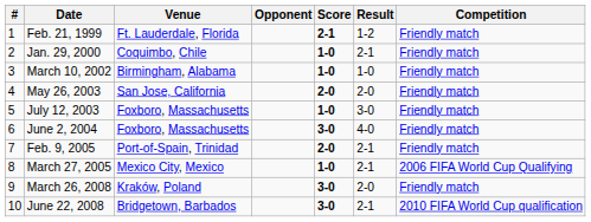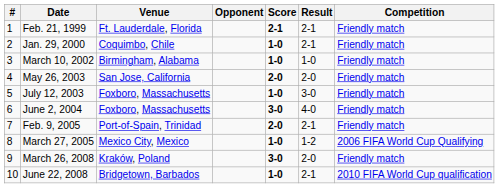Feb. 21, 1999 | Result: 1-2 -> 2-1
March 27, 2005 | Result: 2-1 -> 1-2
June 22, 2008 | Score: 3-0 -> 1-0
